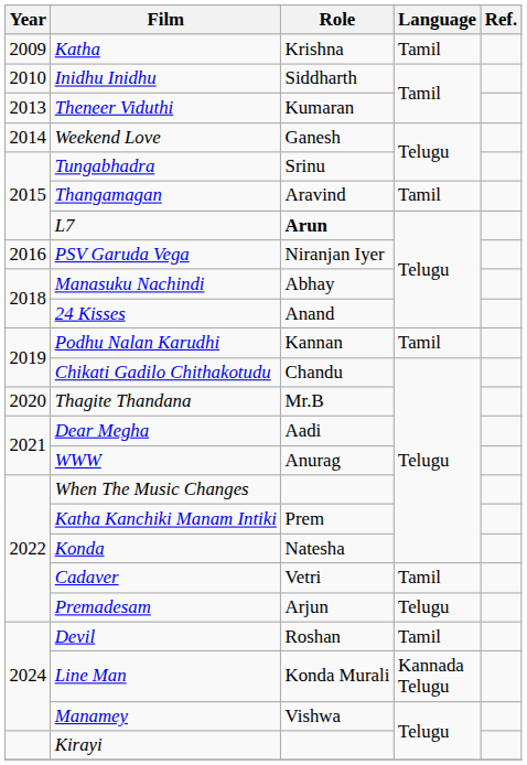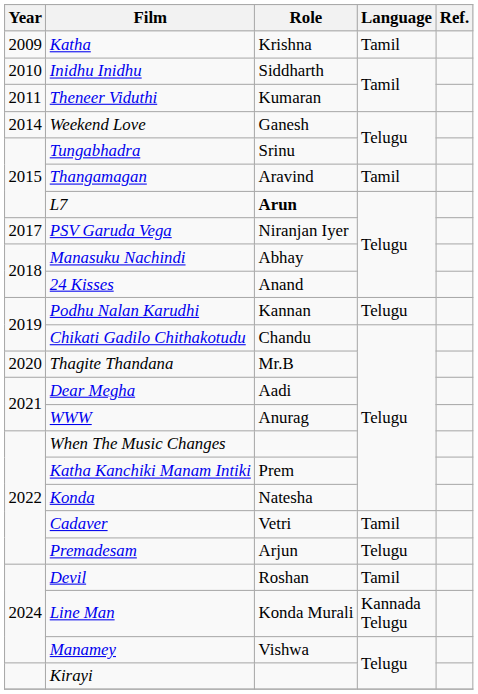Theneer Viduthi | Year: 2013 -> 2011
PSV Garuda Vega | Year: 2016 -> 2017
Podhu Nalan Karudhi | Language: Tamil -> Telugu
